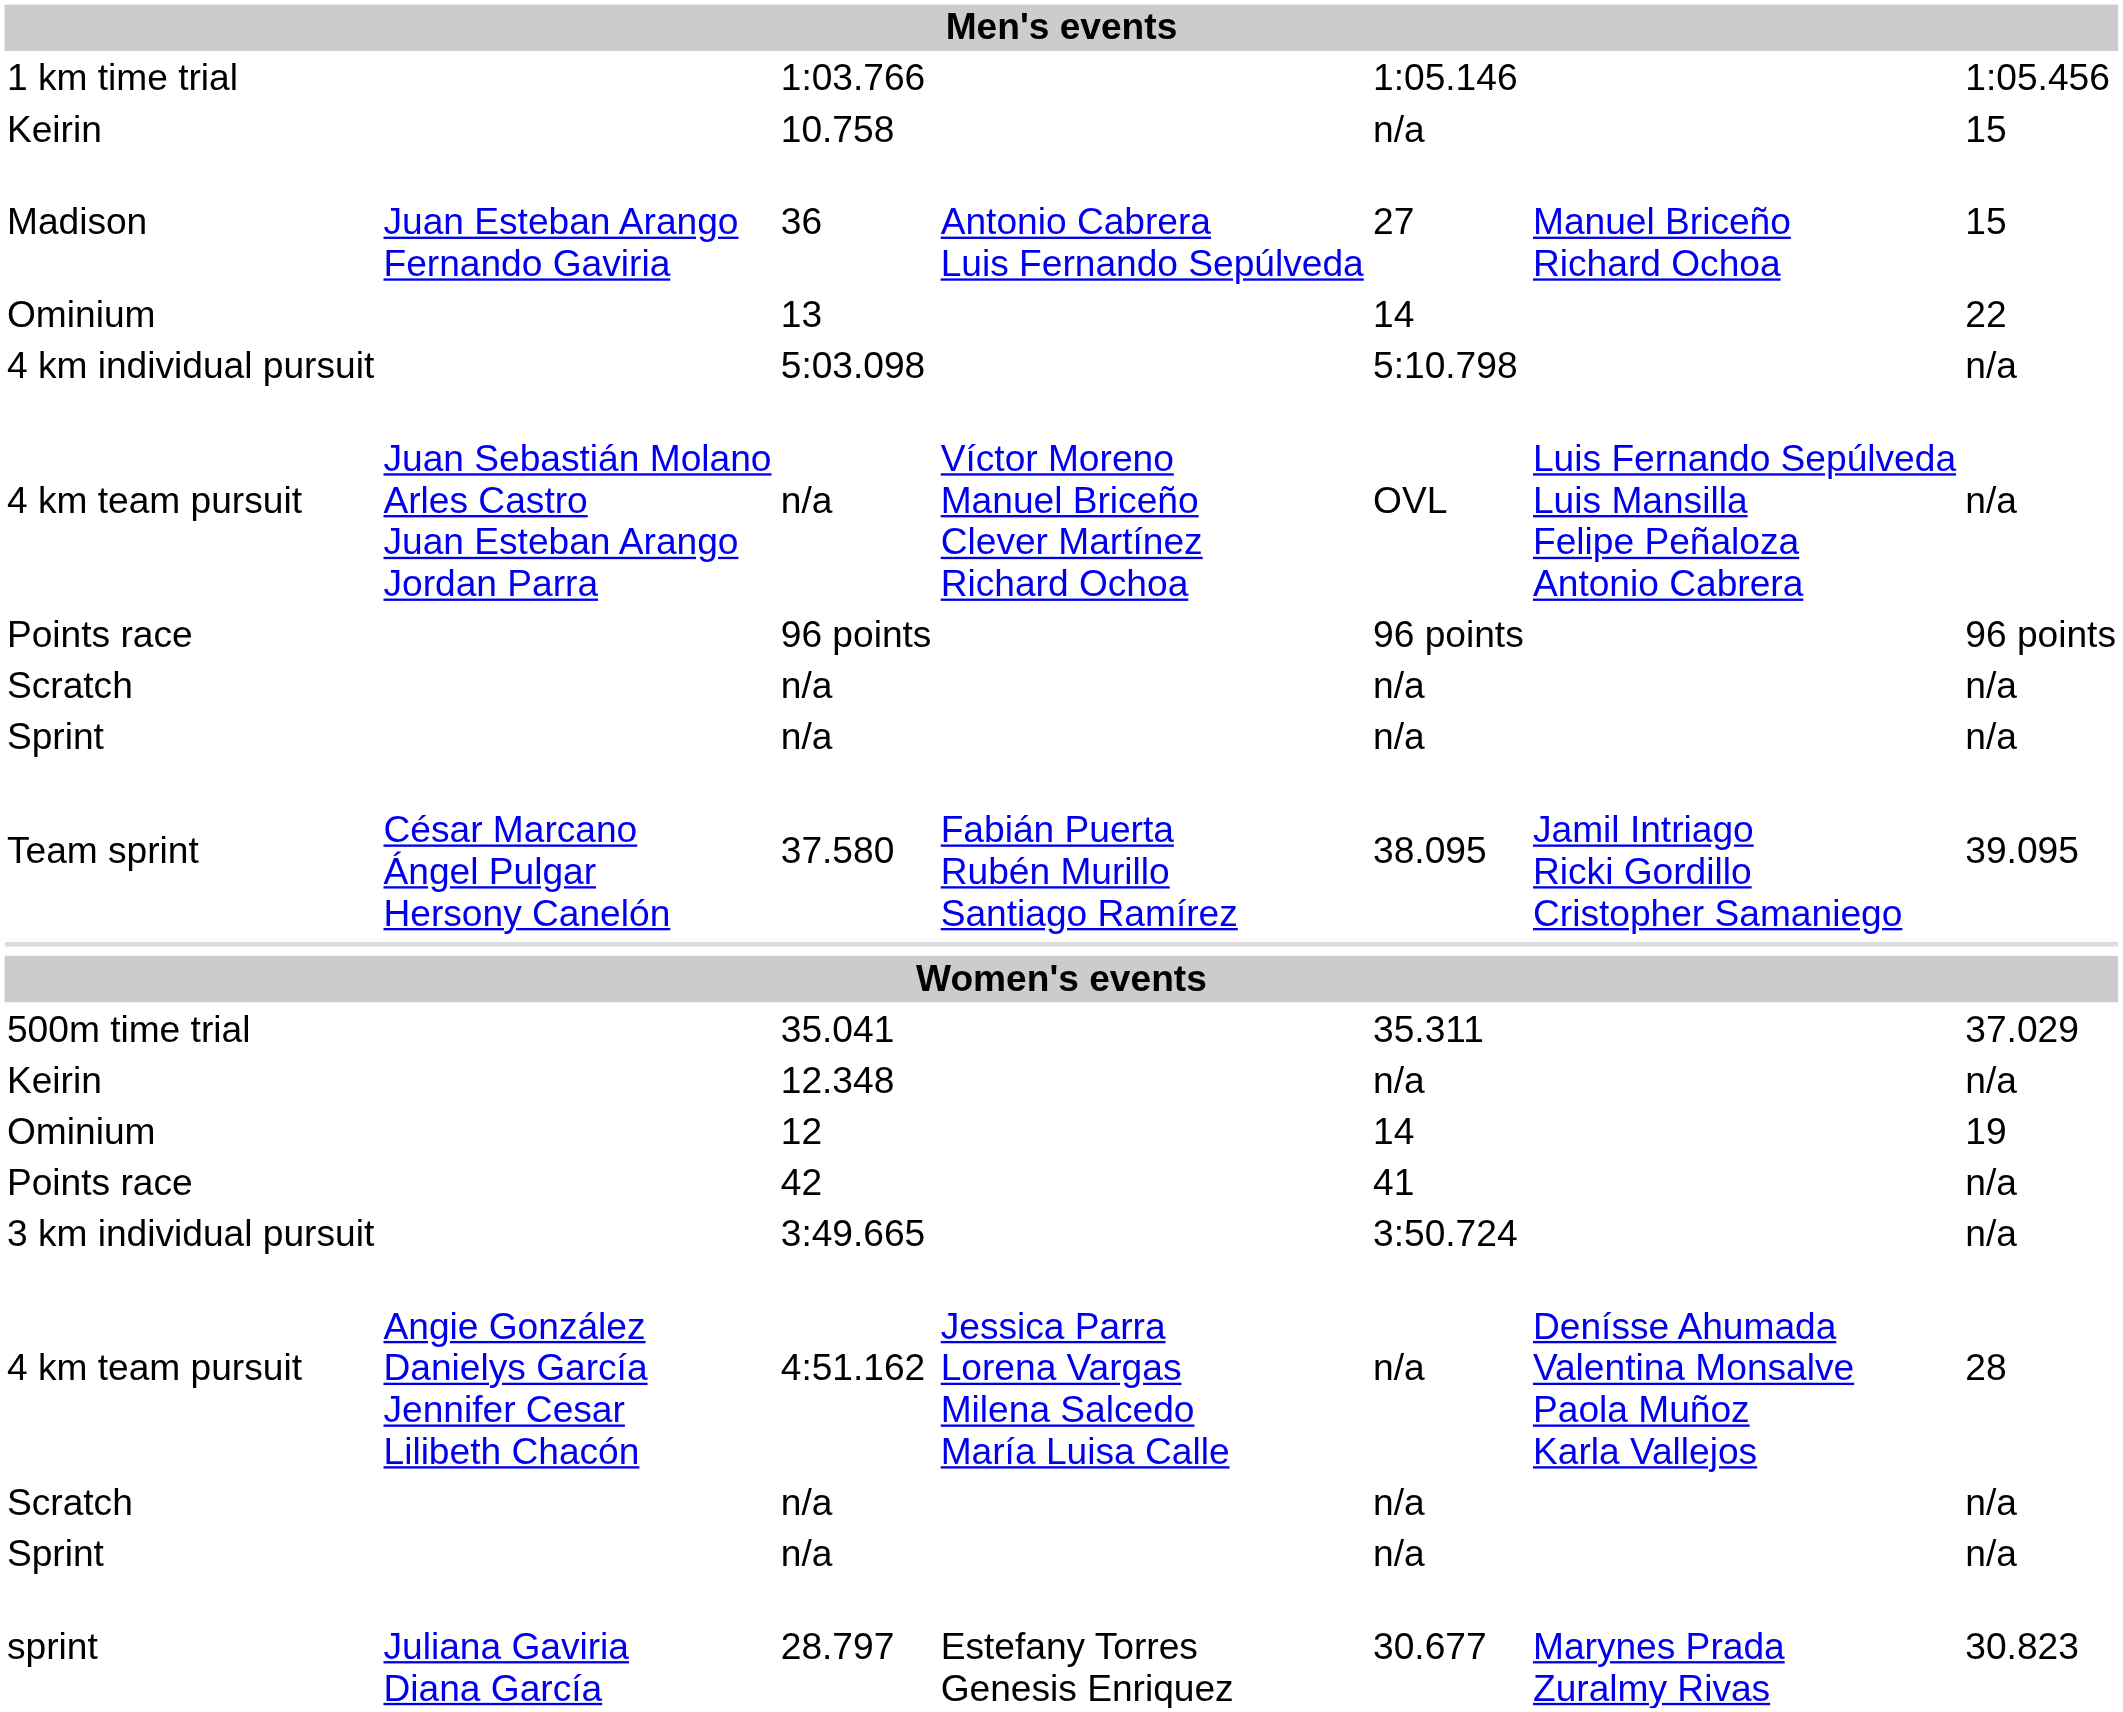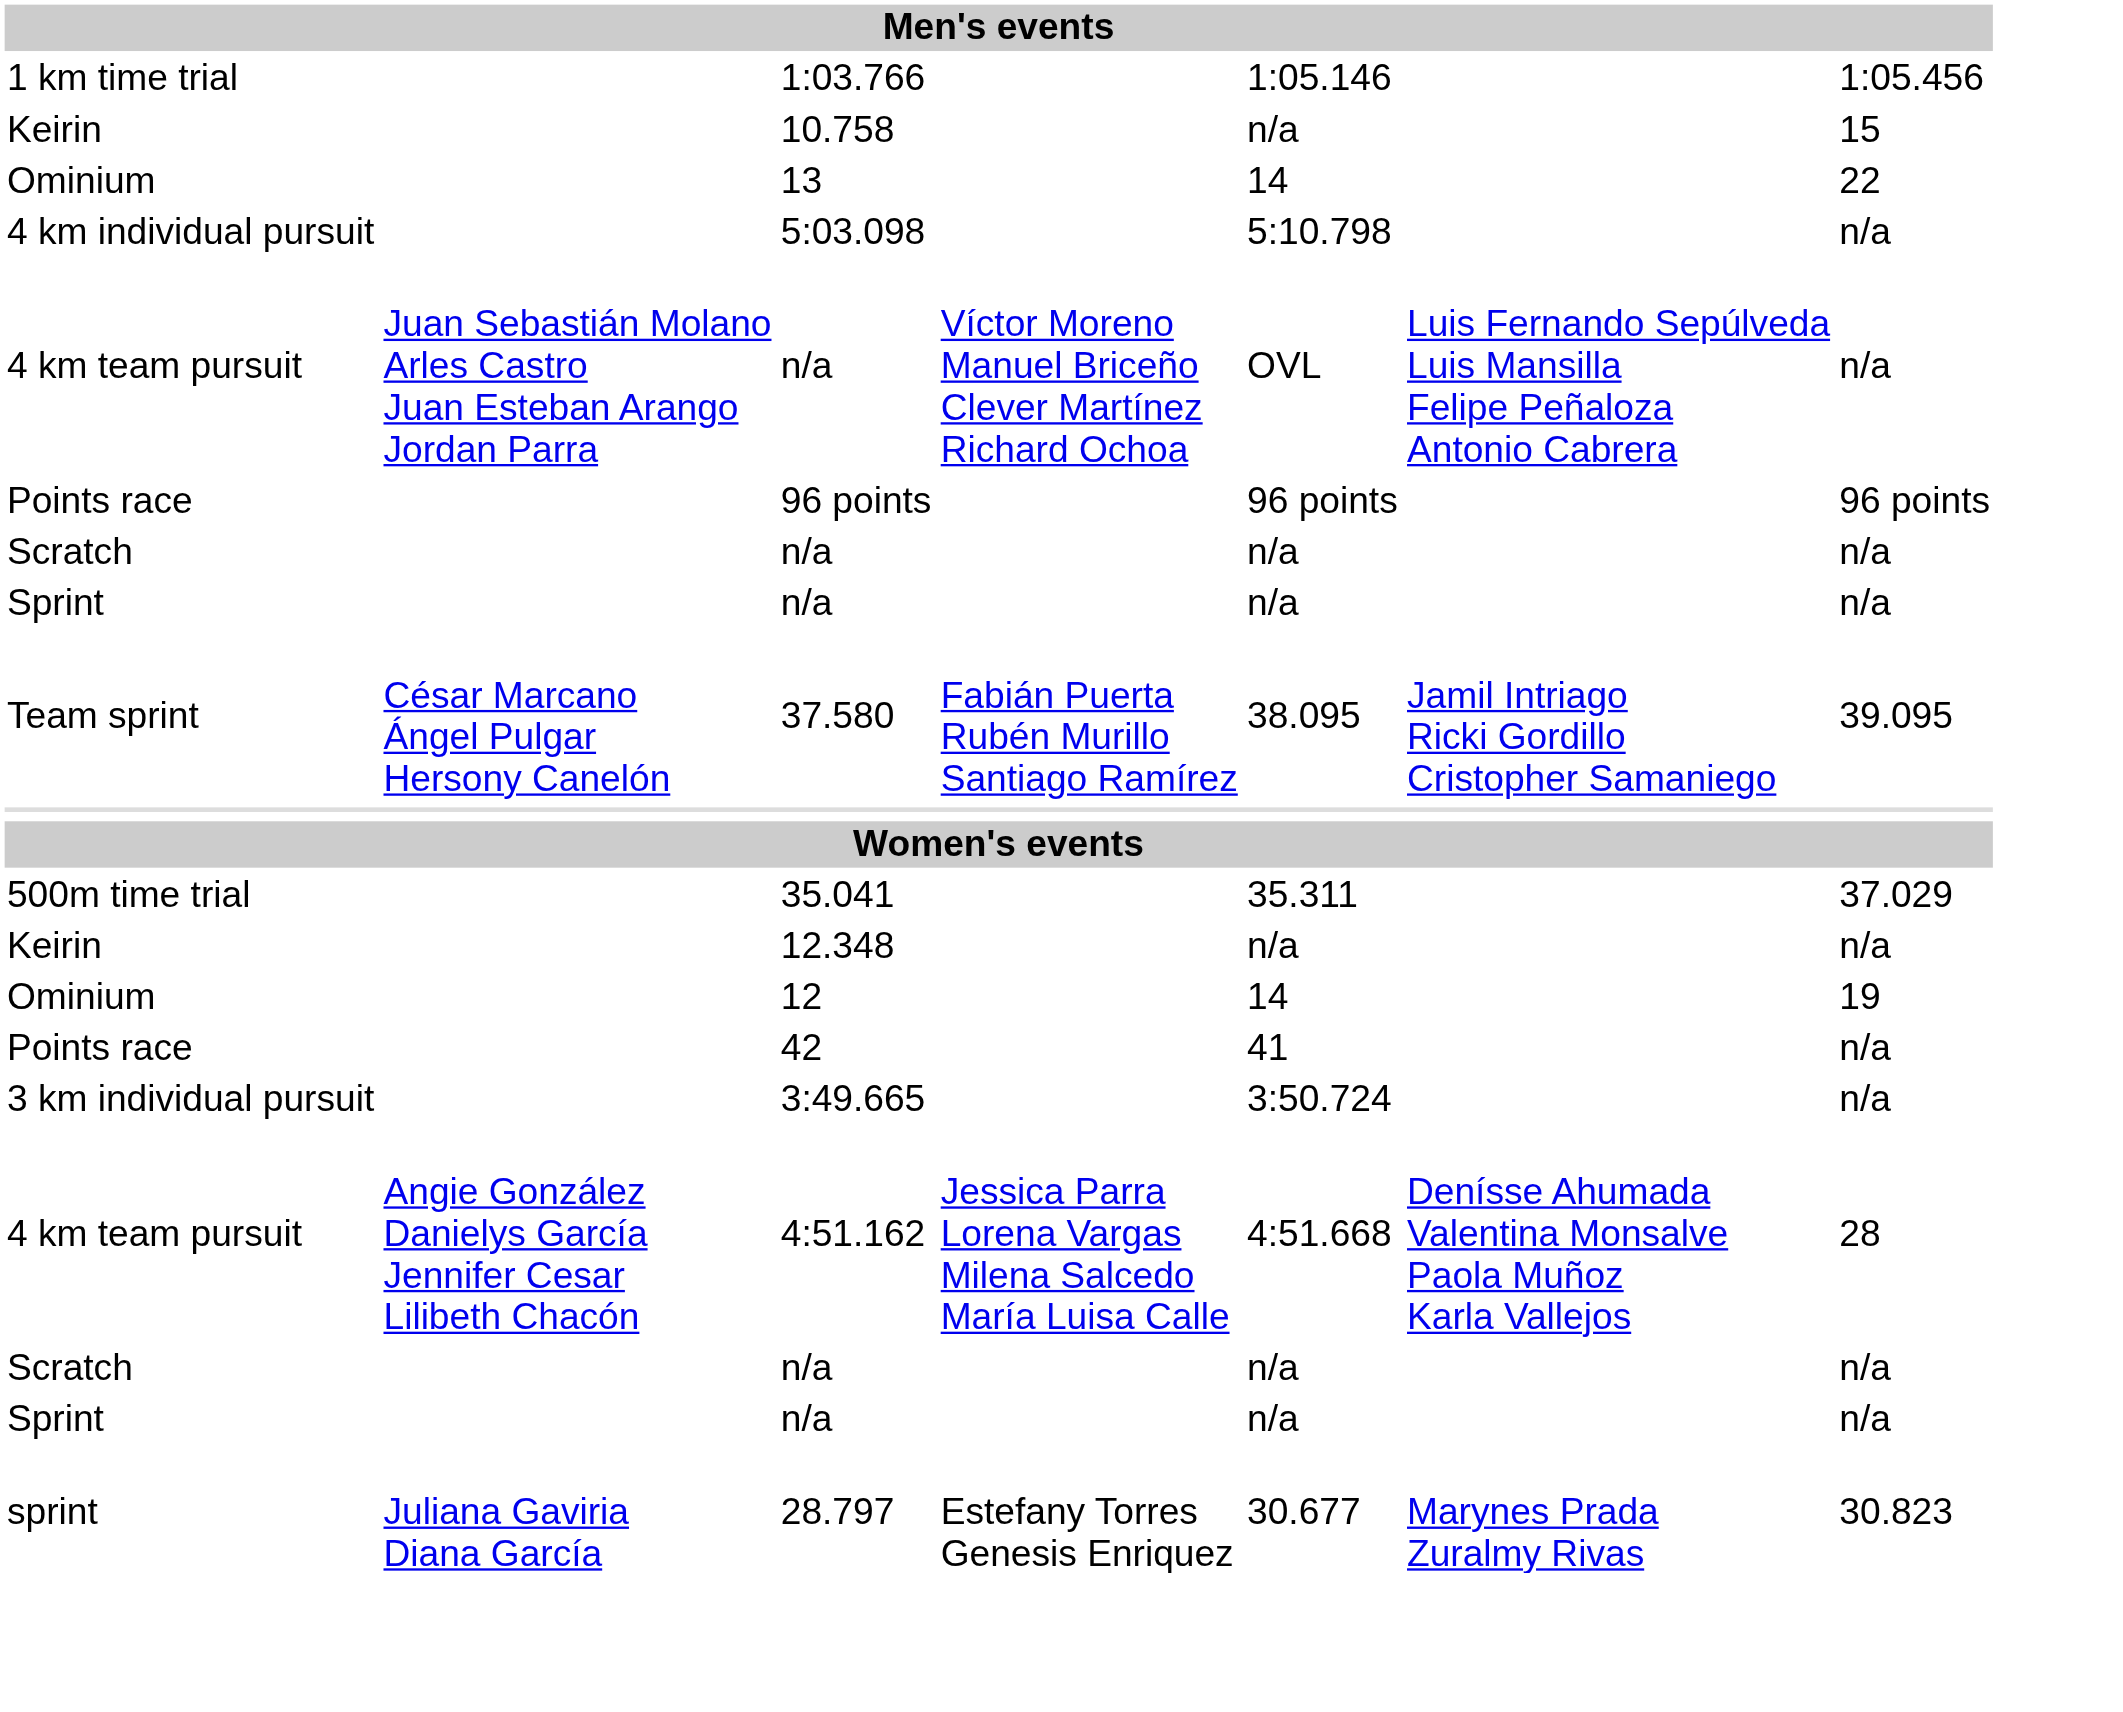- row: Madison | Juan Esteban Arango Fernando Gaviria | 36 | Antonio Cabrera Luis Fernando Sepúlveda | 27 | Manuel Briceño Richard Ochoa | 15
4:51.162 | column 5: n/a -> 4:51.668
